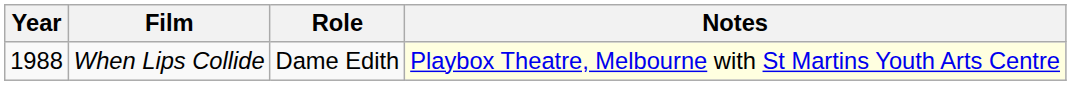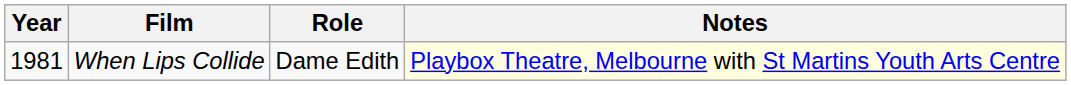When Lips Collide | Year: 1988 -> 1981
